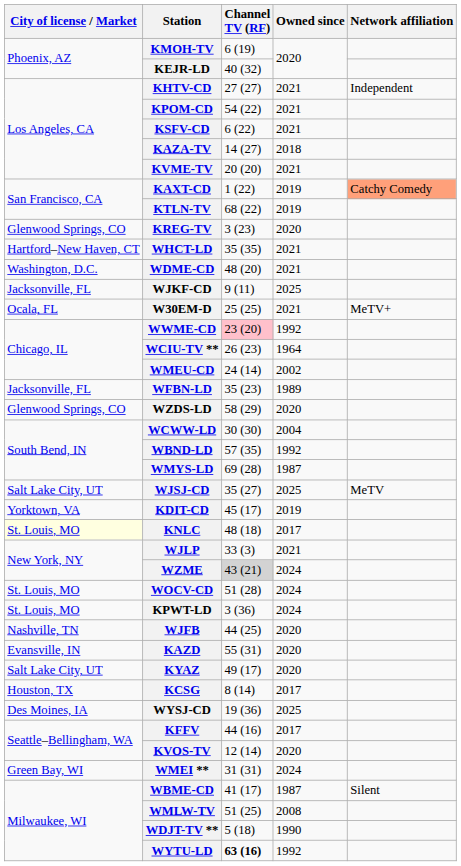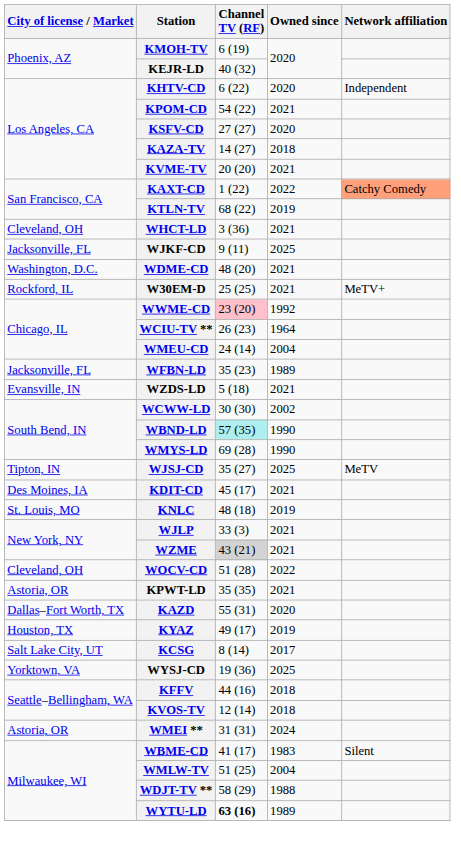KHTV-CD | Channel TV (RF): 27 (27) -> 6 (22)
KHTV-CD | Owned since: 2021 -> 2020
KSFV-CD | Channel TV (RF): 6 (22) -> 27 (27)
KSFV-CD | Owned since: 2021 -> 2020
KAXT-CD | Owned since: 2019 -> 2022
- row: Glenwood Springs, CO | KREG-TV | 3 (23) | 2020
WHCT-LD | City of license / Market: Hartford–New Haven, CT -> Cleveland, OH
WHCT-LD | Channel TV (RF): 35 (35) -> 3 (36)
rows swapped: WDME-CD <-> WJKF-CD
W30EM-D | City of license / Market: Ocala, FL -> Rockford, IL
WMEU-CD | Owned since: 2002 -> 2004
WZDS-LD | City of license / Market: Glenwood Springs, CO -> Evansville, IN
WZDS-LD | Channel TV (RF): 58 (29) -> 5 (18)
WZDS-LD | Owned since: 2020 -> 2021
WCWW-LD | Owned since: 2004 -> 2002
WBND-LD | Channel TV (RF): no background -> paleturquoise background
WBND-LD | Owned since: 1992 -> 1990
WMYS-LD | Owned since: 1987 -> 1990
WJSJ-CD | City of license / Market: Salt Lake City, UT -> Tipton, IN
KDIT-CD | City of license / Market: Yorktown, VA -> Des Moines, IA
KDIT-CD | Owned since: 2019 -> 2021
KNLC | City of license / Market: lightyellow background -> no background
KNLC | Owned since: 2017 -> 2019
WZME | Owned since: 2024 -> 2021
WOCV-CD | City of license / Market: St. Louis, MO -> Cleveland, OH
WOCV-CD | Owned since: 2024 -> 2022
KPWT-LD | City of license / Market: St. Louis, MO -> Astoria, OR
KPWT-LD | Channel TV (RF): 3 (36) -> 35 (35)
KPWT-LD | Owned since: 2024 -> 2021
- row: Nashville, TN | WJFB | 44 (25) | 2020
KAZD | City of license / Market: Evansville, IN -> Dallas–Fort Worth, TX
KYAZ | City of license / Market: Salt Lake City, UT -> Houston, TX
KYAZ | Owned since: 2020 -> 2019
KCSG | City of license / Market: Houston, TX -> Salt Lake City, UT
WYSJ-CD | City of license / Market: Des Moines, IA -> Yorktown, VA
KFFV | Owned since: 2017 -> 2018
KVOS-TV | Owned since: 2020 -> 2018
WMEI ** | City of license / Market: Green Bay, WI -> Astoria, OR
WBME-CD | Owned since: 1987 -> 1983
WMLW-TV | Owned since: 2008 -> 2004
WDJT-TV ** | Channel TV (RF): 5 (18) -> 58 (29)
WDJT-TV ** | Owned since: 1990 -> 1988
WYTU-LD | Owned since: 1992 -> 1989
